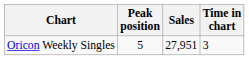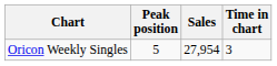Oricon Weekly Singles | Sales: 27,951 -> 27,954
